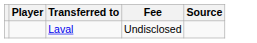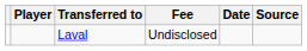+ column: Date
